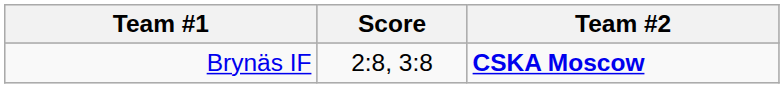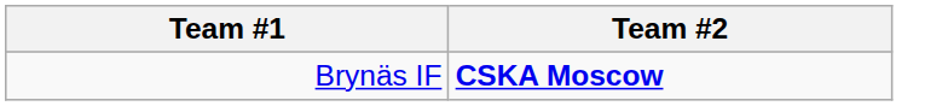- column: Score | 2:8, 3:8
